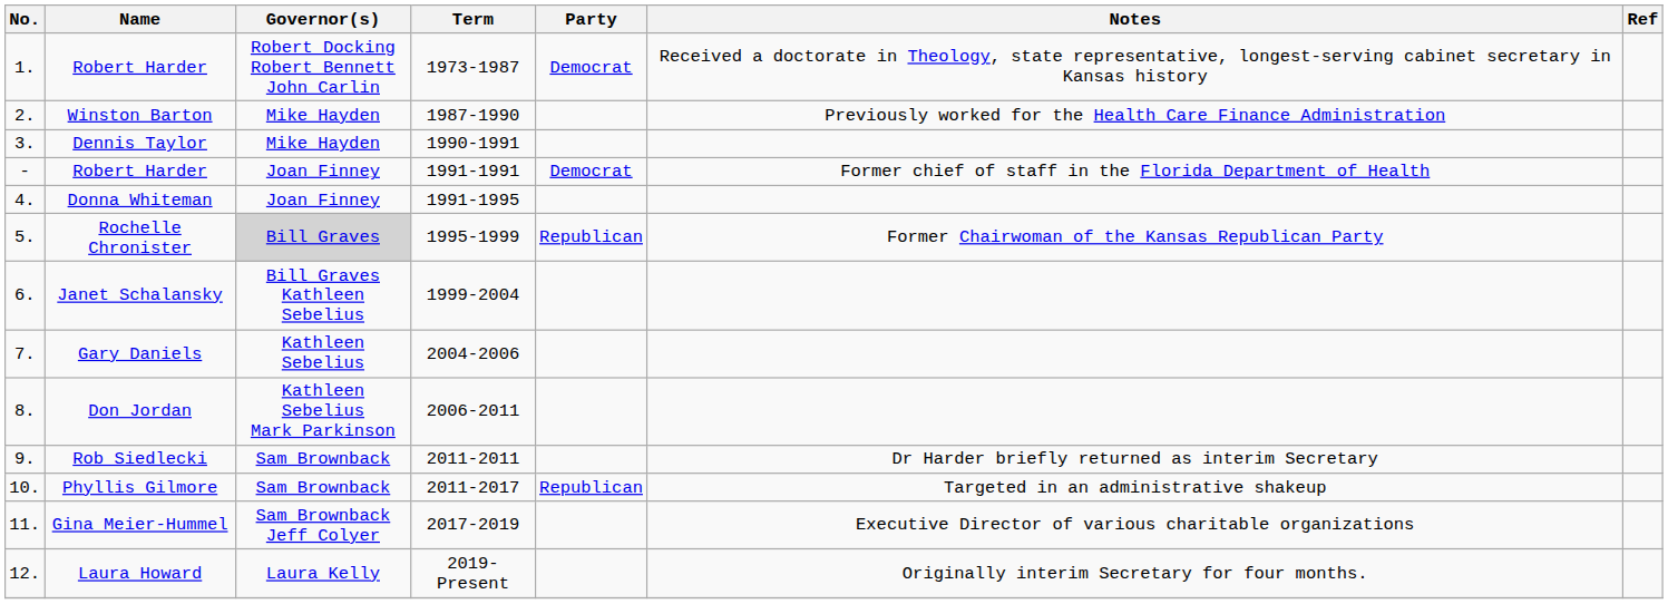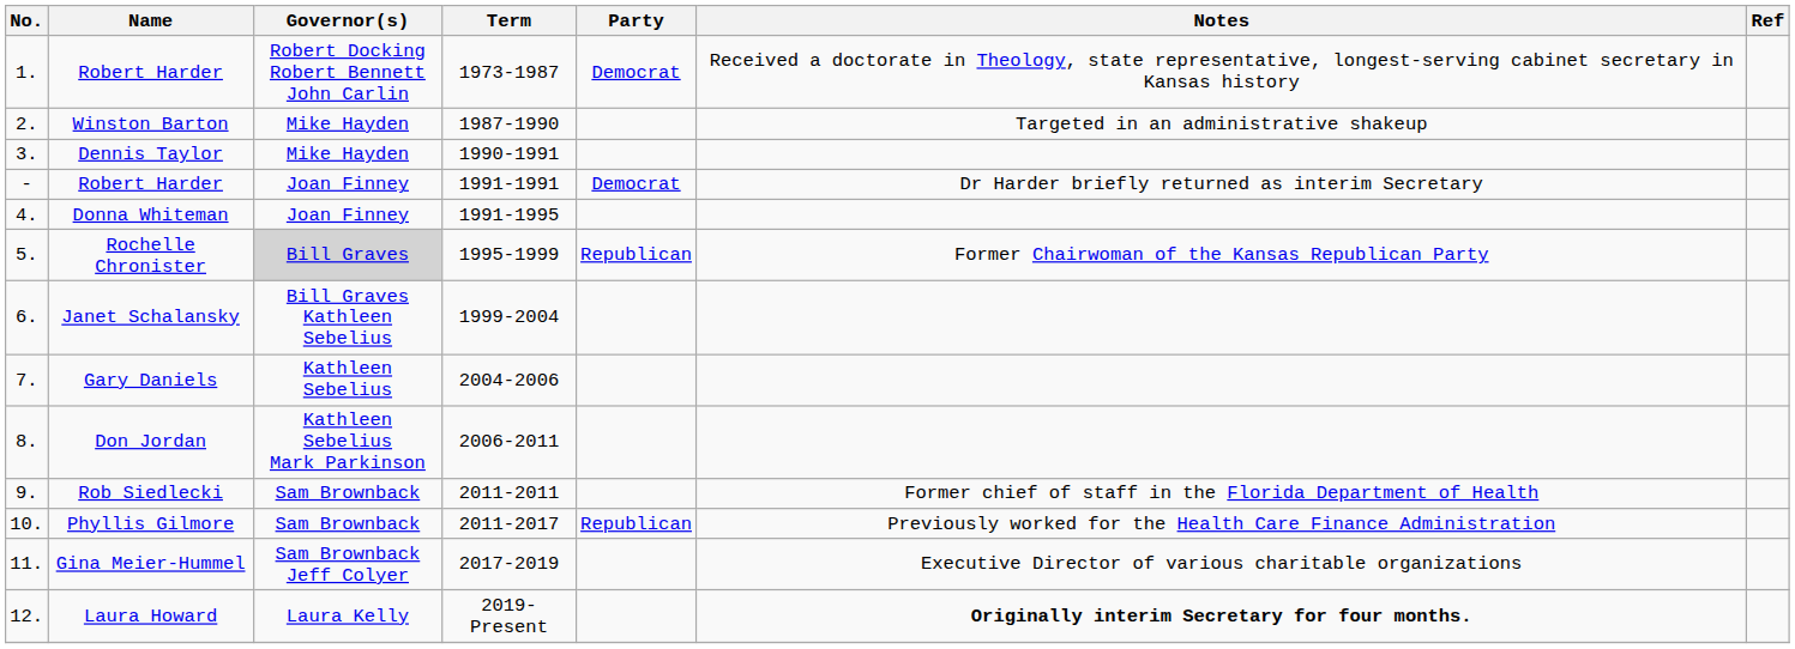Winston Barton | Notes: Previously worked for the Health Care Finance Administration -> Targeted in an administrative shakeup
- / Robert Harder | Notes: Former chief of staff in the Florida Department of Health -> Dr Harder briefly returned as interim Secretary
Rob Siedlecki | Notes: Dr Harder briefly returned as interim Secretary -> Former chief of staff in the Florida Department of Health
Phyllis Gilmore | Notes: Targeted in an administrative shakeup -> Previously worked for the Health Care Finance Administration
Laura Howard | Notes: normal -> bold
